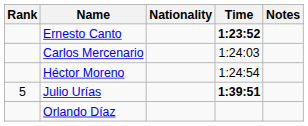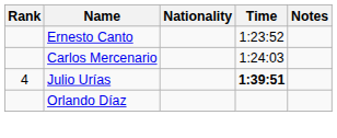Ernesto Canto | Time: bold -> normal
- row: Héctor Moreno | 1:24:54
Julio Urías | Rank: 5 -> 4
